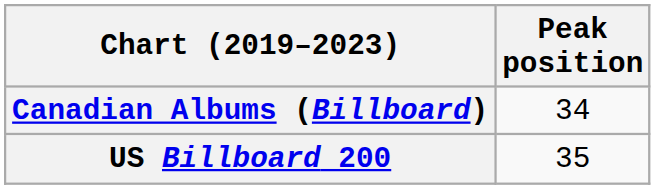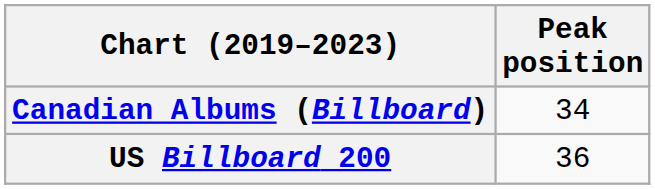US Billboard 200 | Peak position: 35 -> 36
